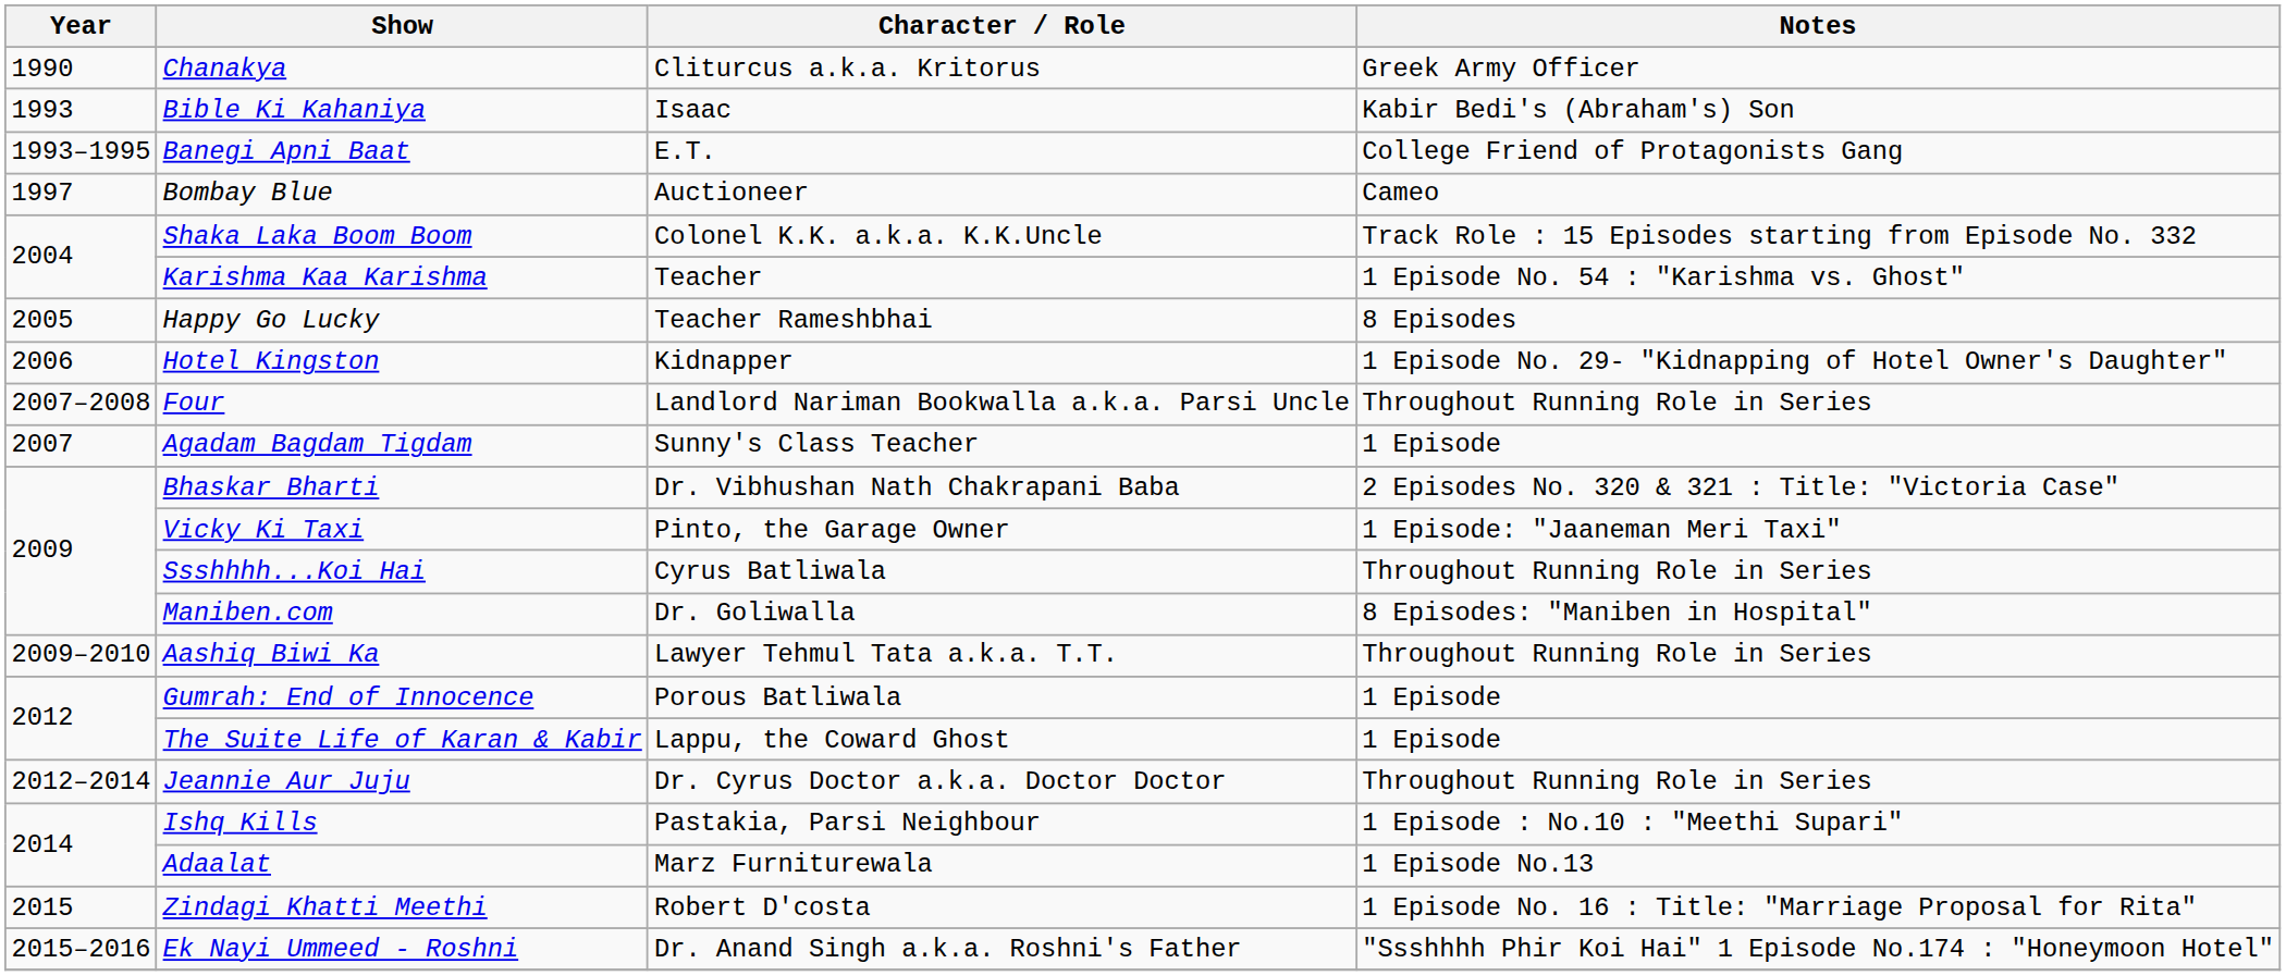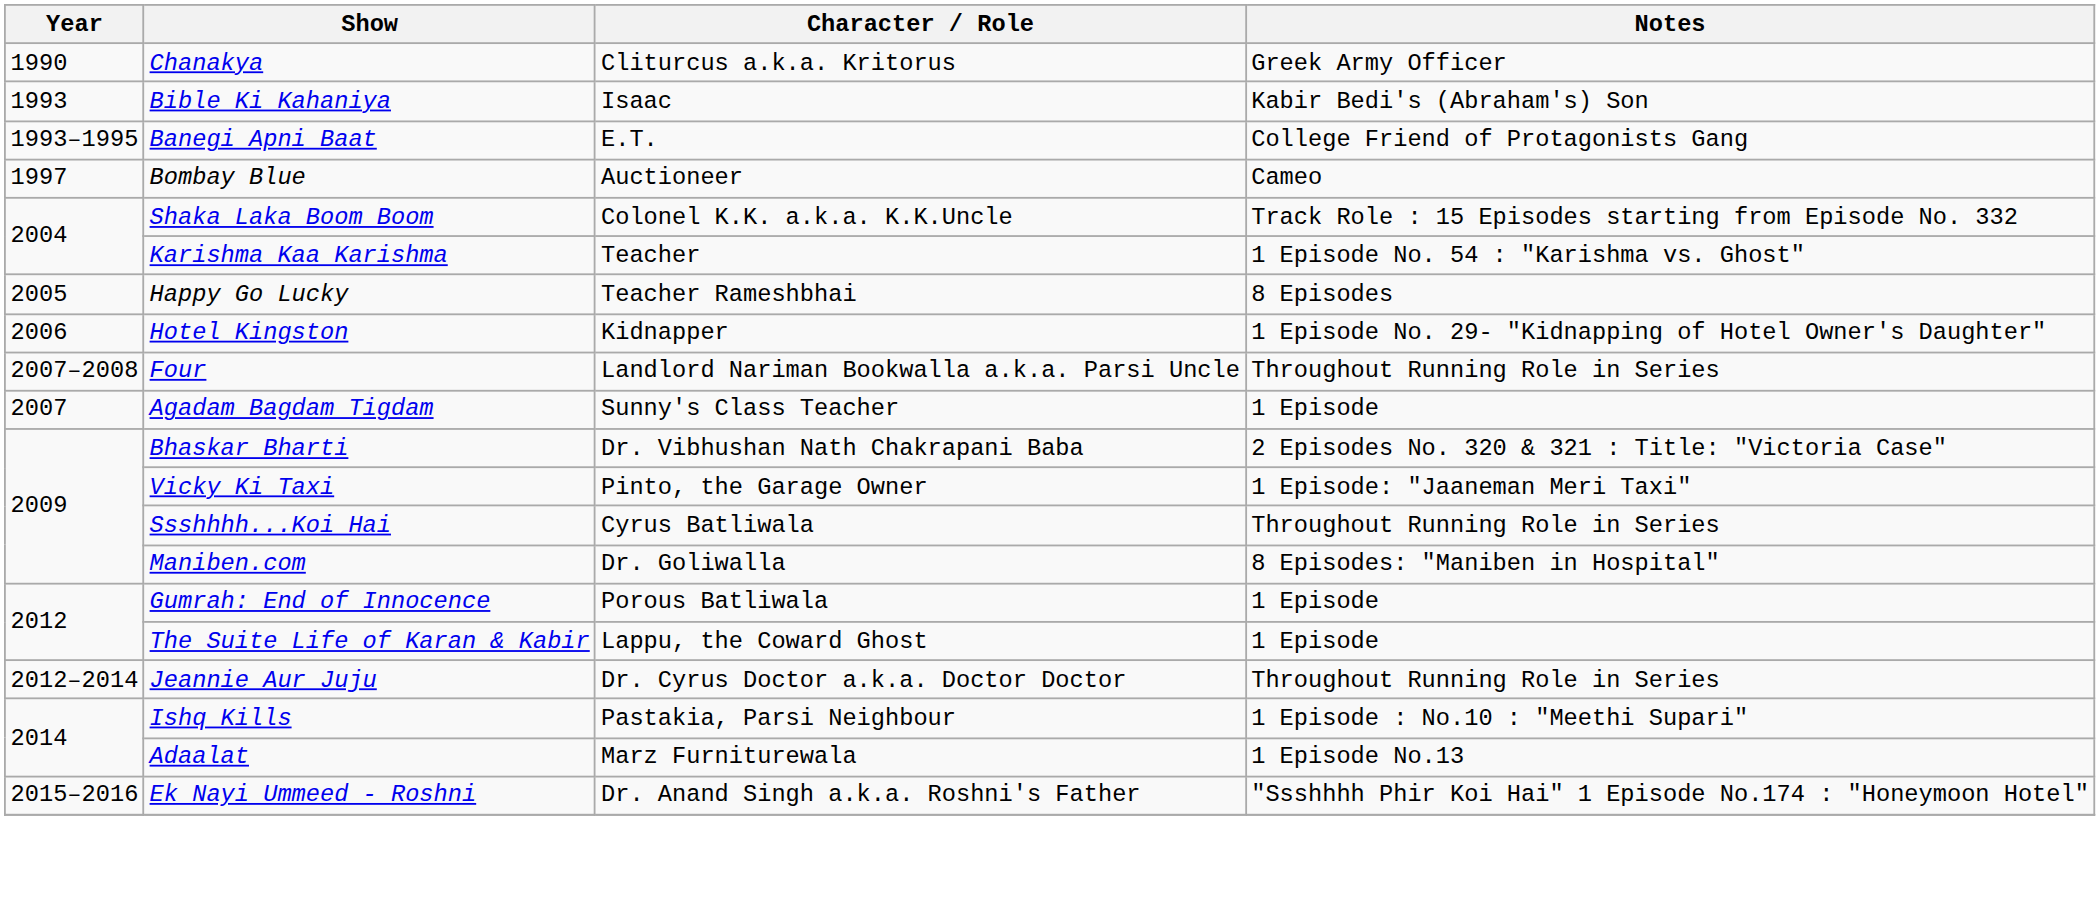- row: 2009–2010 | Aashiq Biwi Ka | Lawyer Tehmul Tata a.k.a. T.T. | Throughout Running Role in Series
- row: 2015 | Zindagi Khatti Meethi | Robert D'costa | 1 Episode No. 16 : Title: "Marriage Proposal for Rita"
